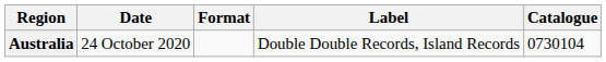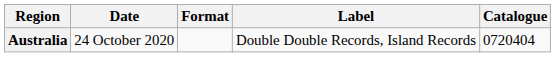Australia | Catalogue: 0730104 -> 0720404
